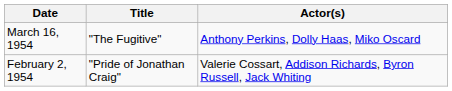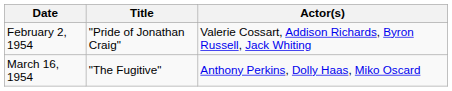rows swapped: February 2, 1954 <-> March 16, 1954
